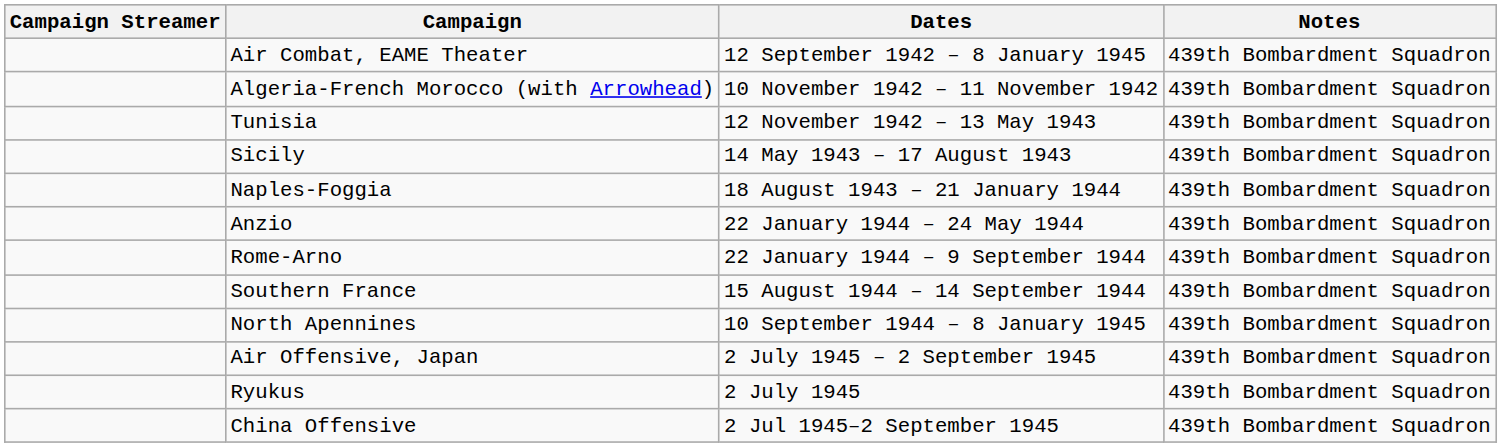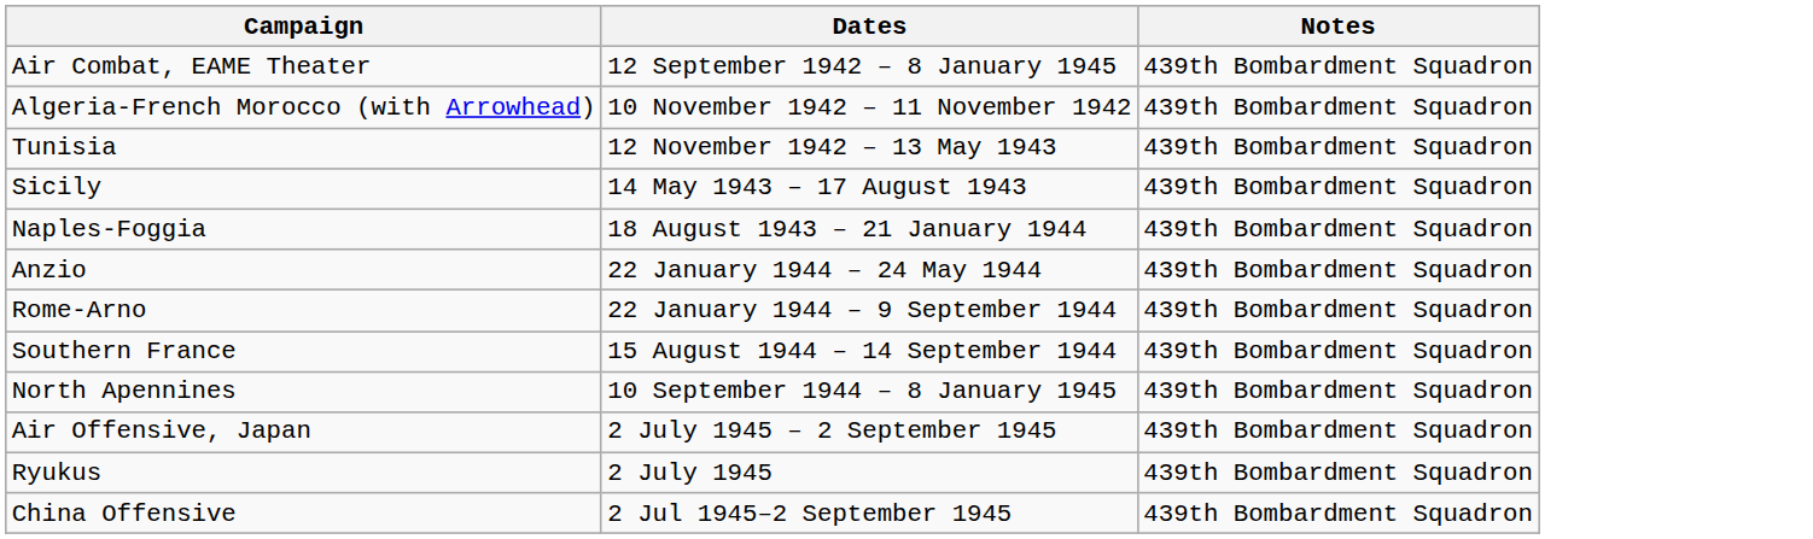- column: Campaign Streamer
